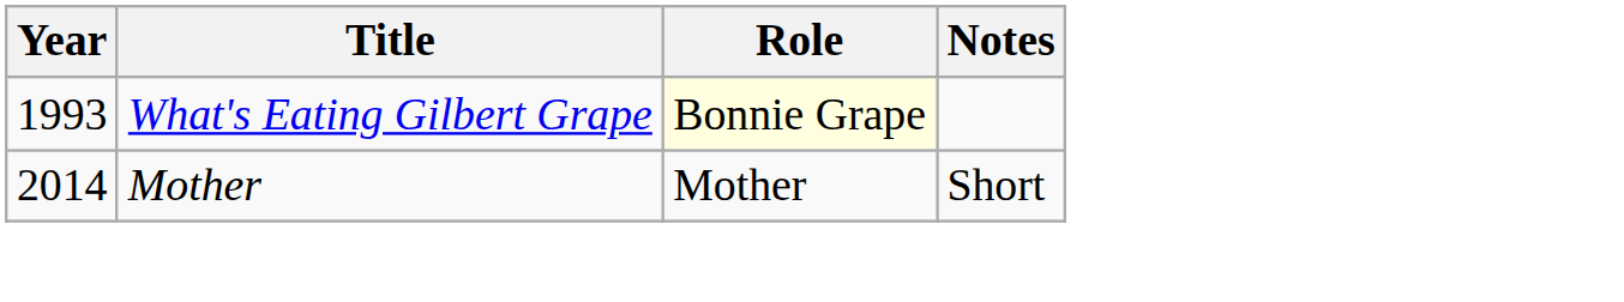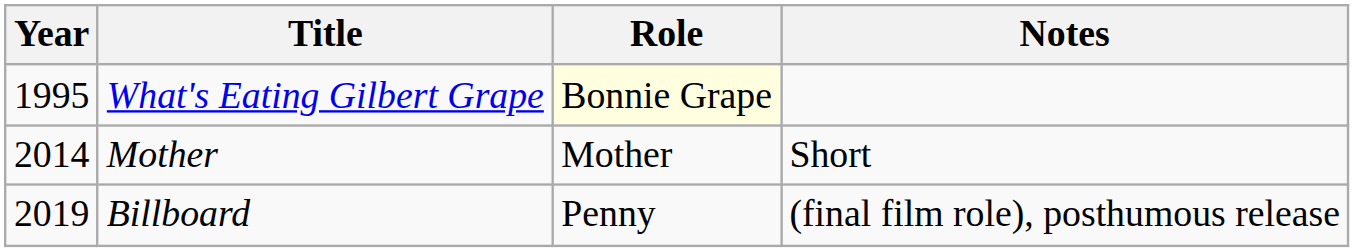What's Eating Gilbert Grape | Year: 1993 -> 1995
+ row: 2019 | Billboard | Penny | (final film role), posthumous release
